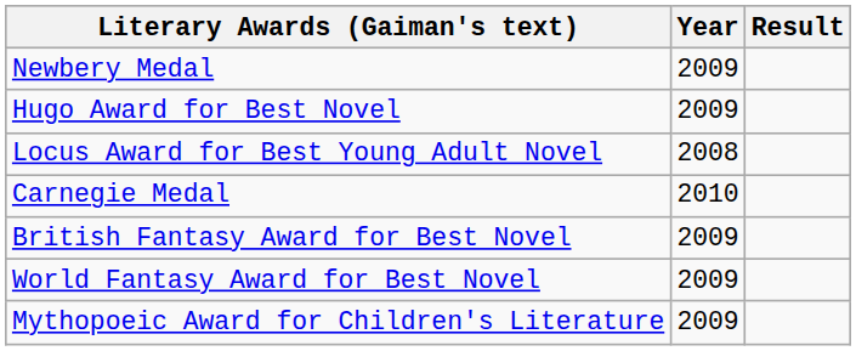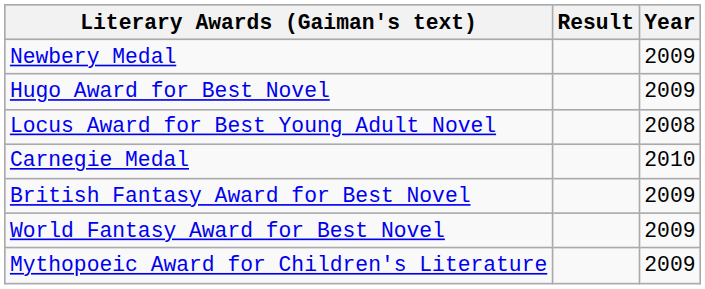columns swapped: Year <-> Result
